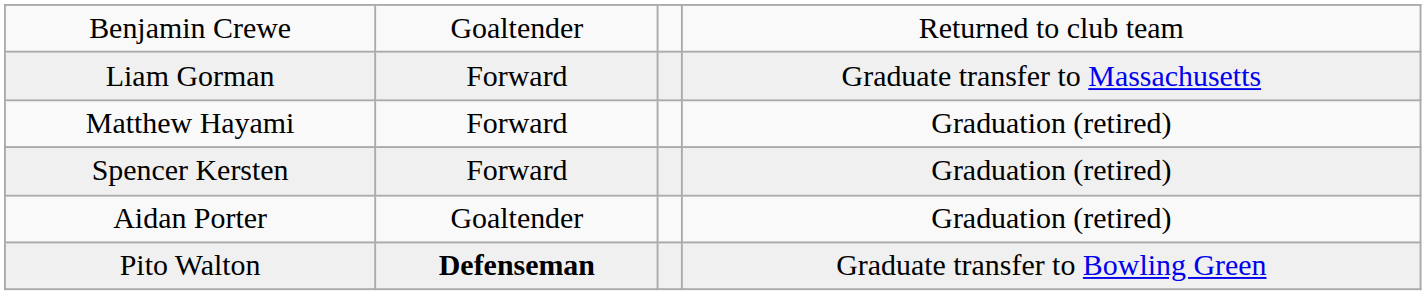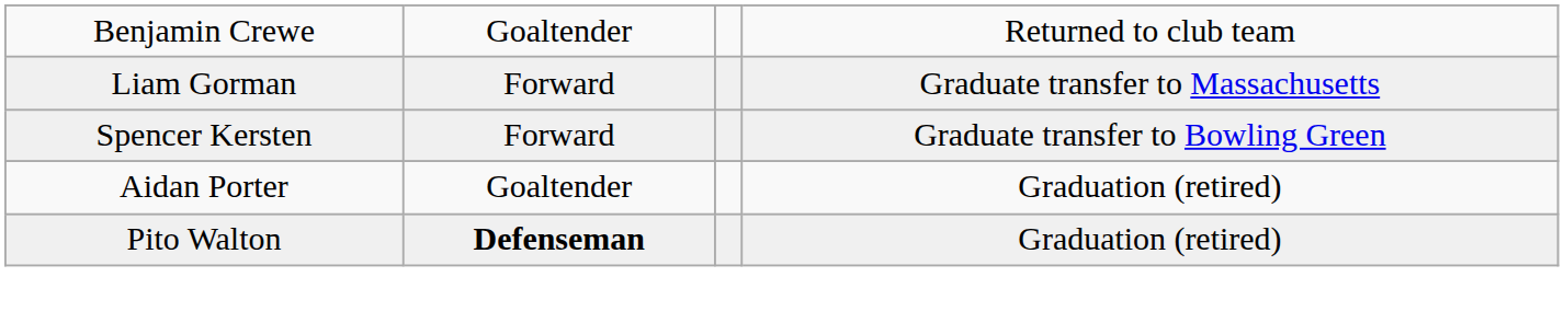- row: Matthew Hayami | Forward | Graduation (retired)
Spencer Kersten | column 4: Graduation (retired) -> Graduate transfer to Bowling Green
Pito Walton | column 4: Graduate transfer to Bowling Green -> Graduation (retired)
